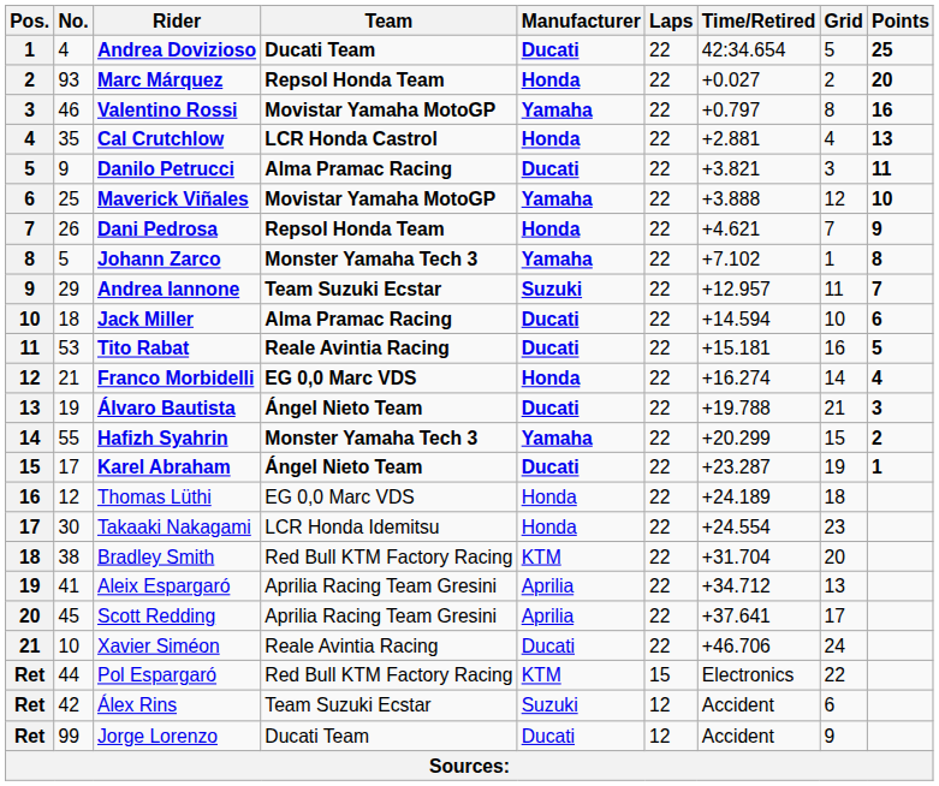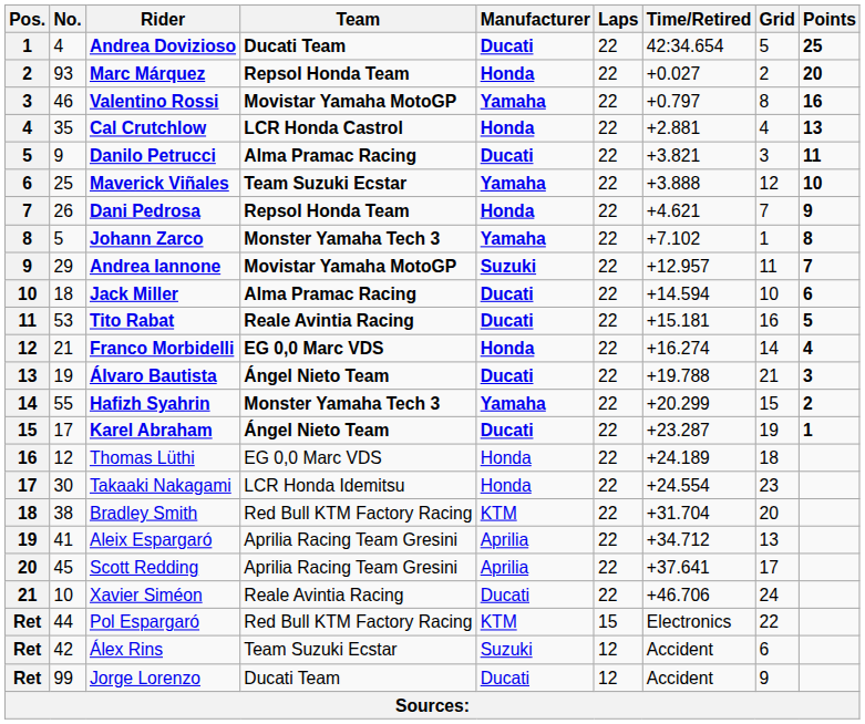Maverick Viñales | Team: Movistar Yamaha MotoGP -> Team Suzuki Ecstar
Andrea Iannone | Team: Team Suzuki Ecstar -> Movistar Yamaha MotoGP
